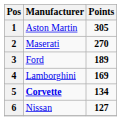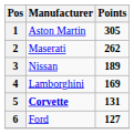2 | Points: 270 -> 262
3 | Manufacturer: Ford -> Nissan
5 | Points: 134 -> 131
6 | Manufacturer: Nissan -> Ford
